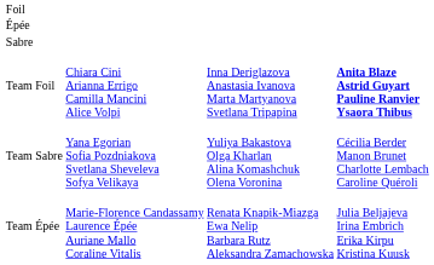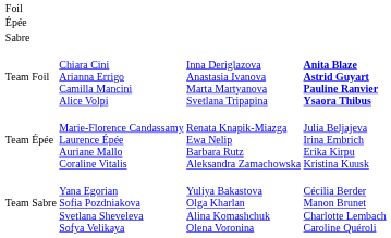rows swapped: Team Épée <-> Team Sabre
